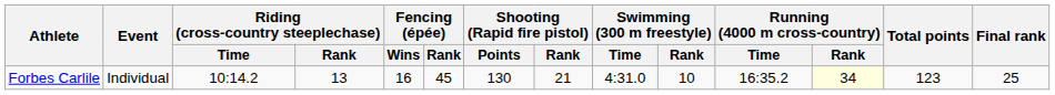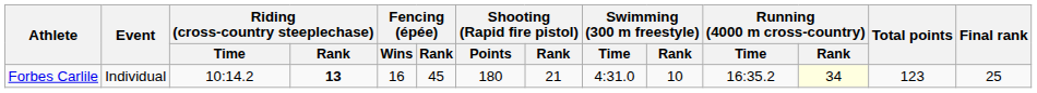Forbes Carlile | Riding (cross-country steeplechase) / Rank: normal -> bold
Forbes Carlile | Shooting (Rapid fire pistol) / Points: 130 -> 180
